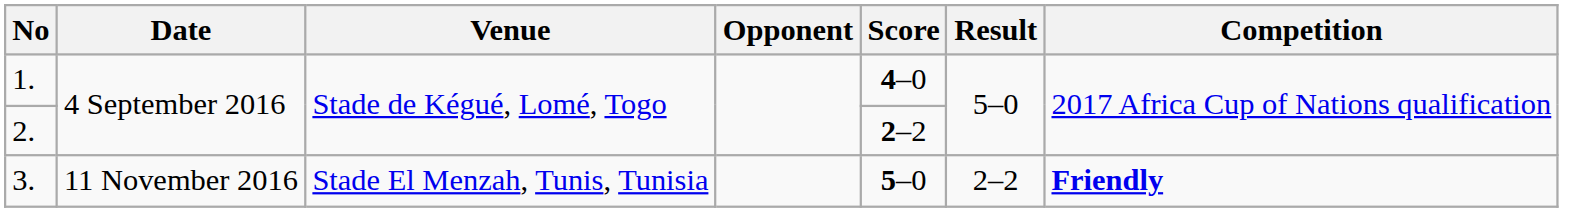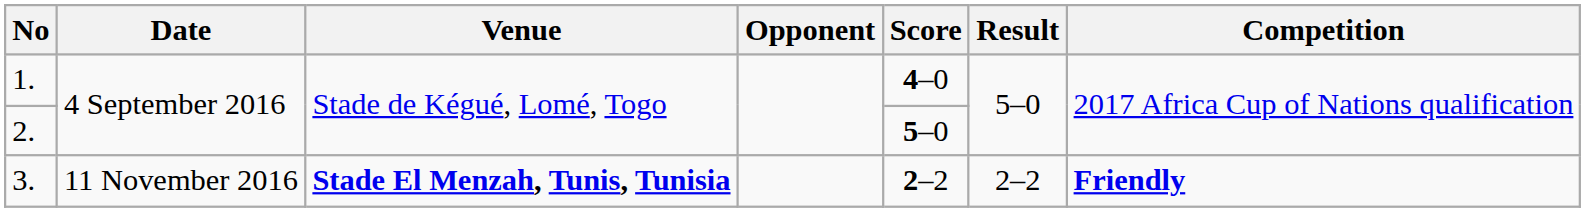2. | Score: 2–2 -> 5–0
3. | Venue: normal -> bold
3. | Score: 5–0 -> 2–2
